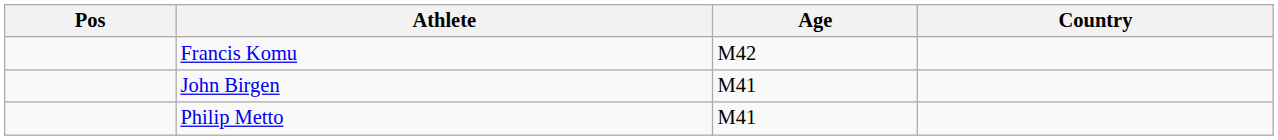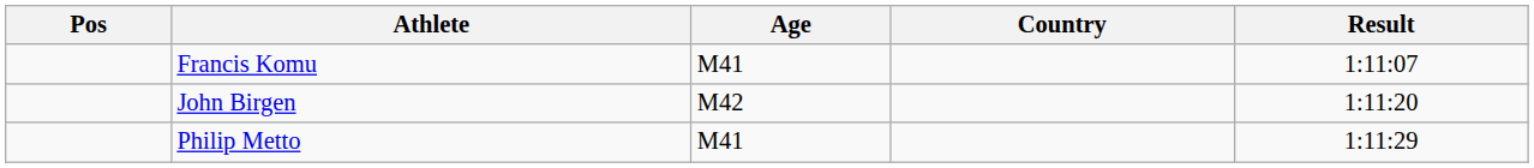+ column: Result | 1:11:07 | 1:11:20 | 1:11:29
Francis Komu | Age: M42 -> M41
John Birgen | Age: M41 -> M42
